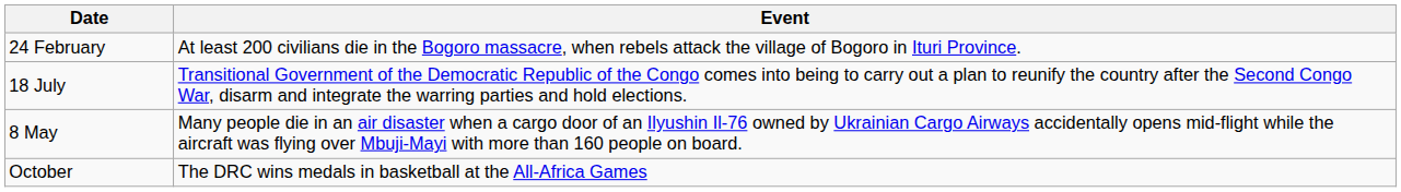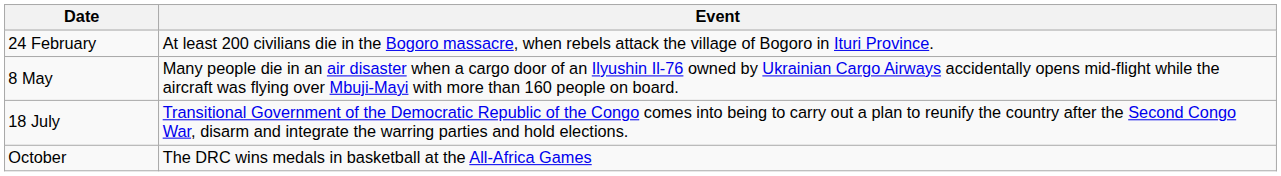rows swapped: 8 May <-> 18 July
